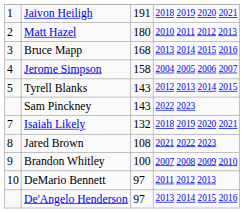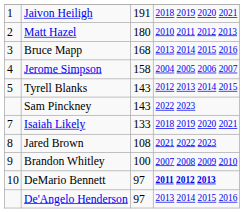Isaiah Likely | column 3: 132 -> 133
DeMario Bennett | column 4: normal -> bold
